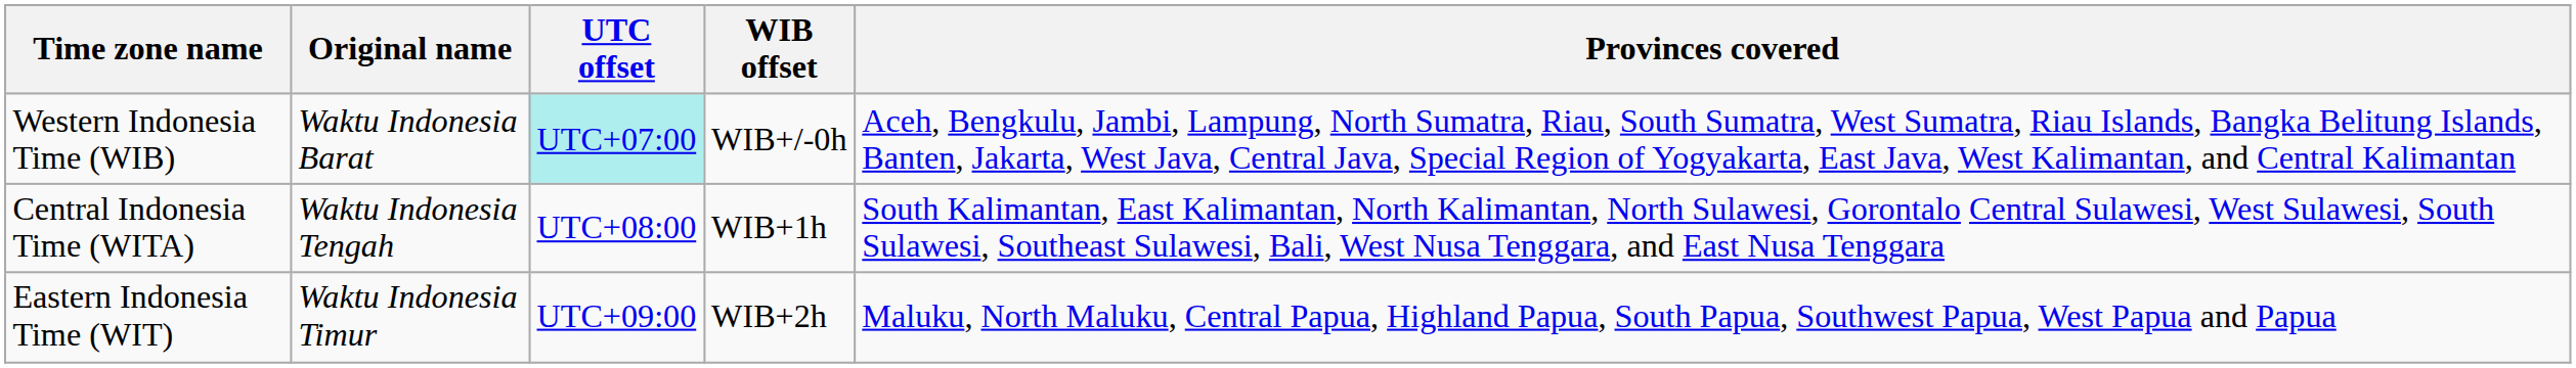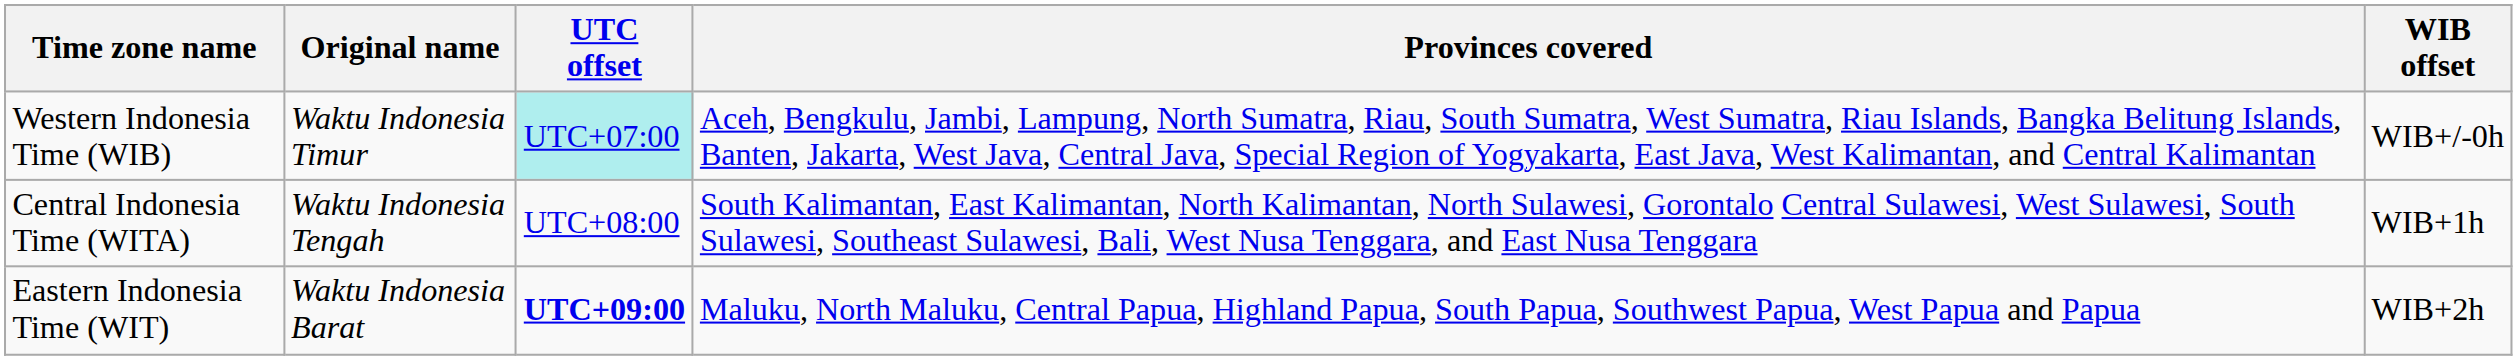columns swapped: WIB offset <-> Provinces covered
Western Indonesia Time (WIB) | Original name: Waktu Indonesia Barat -> Waktu Indonesia Timur
Eastern Indonesia Time (WIT) | Original name: Waktu Indonesia Timur -> Waktu Indonesia Barat
Eastern Indonesia Time (WIT) | UTC offset: normal -> bold
